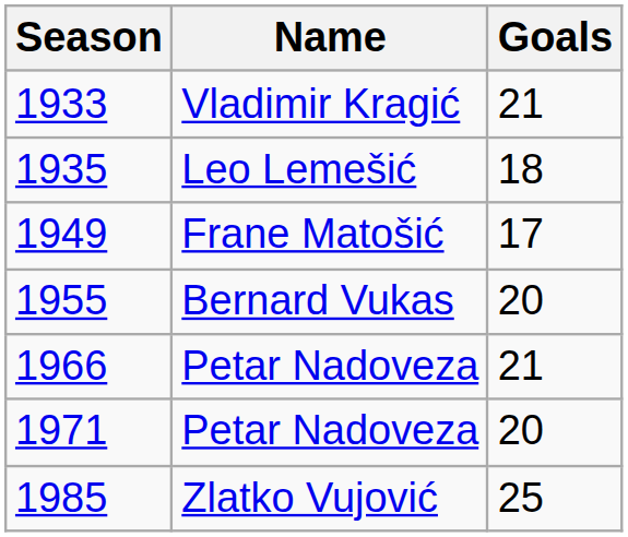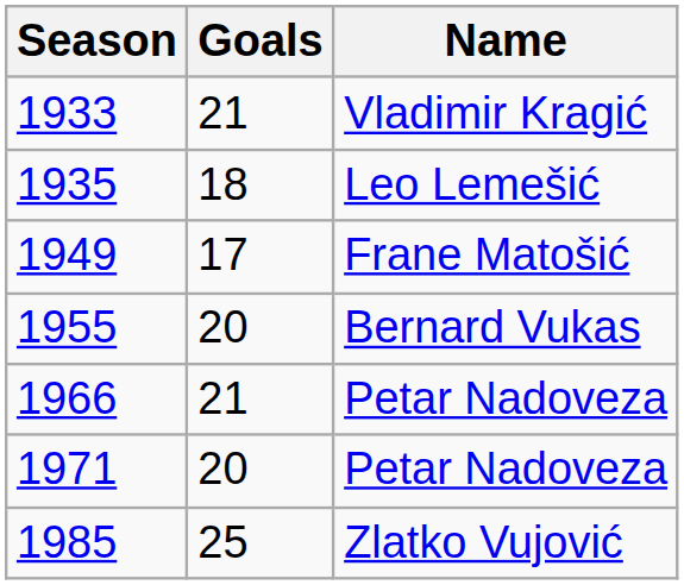columns swapped: Name <-> Goals
